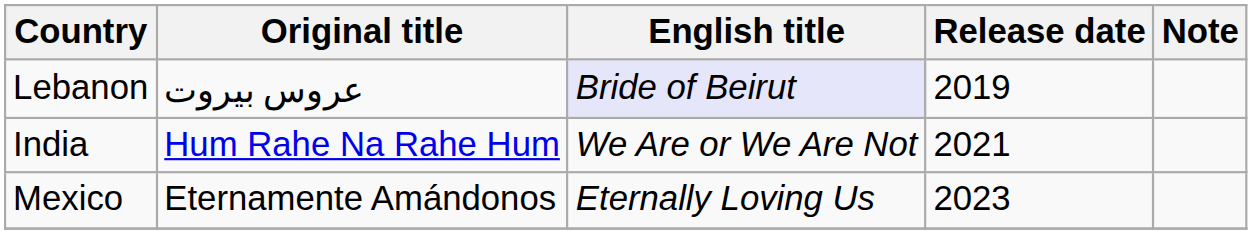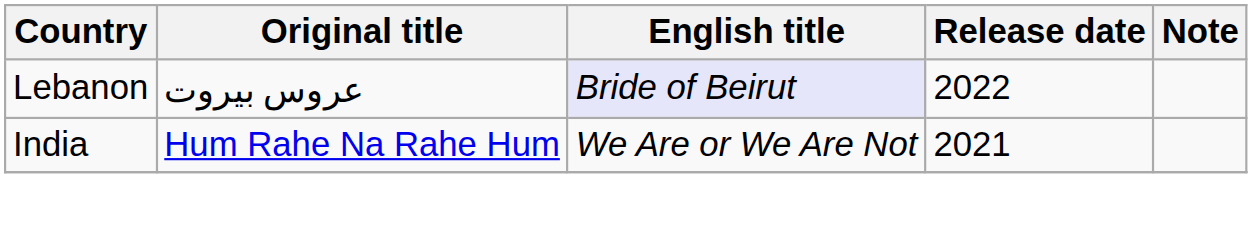Lebanon | Release date: 2019 -> 2022
- row: Mexico | Eternamente Amándonos | Eternally Loving Us | 2023
